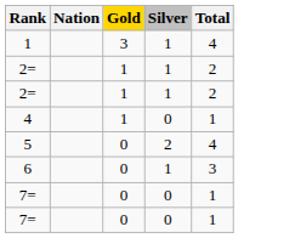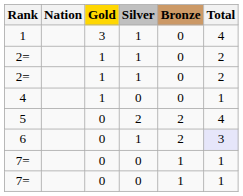+ column: Bronze | 0 | 0 | 0 | 0 | 2 | 2 | 1 | 1
6 | Total: no background -> lavender background
